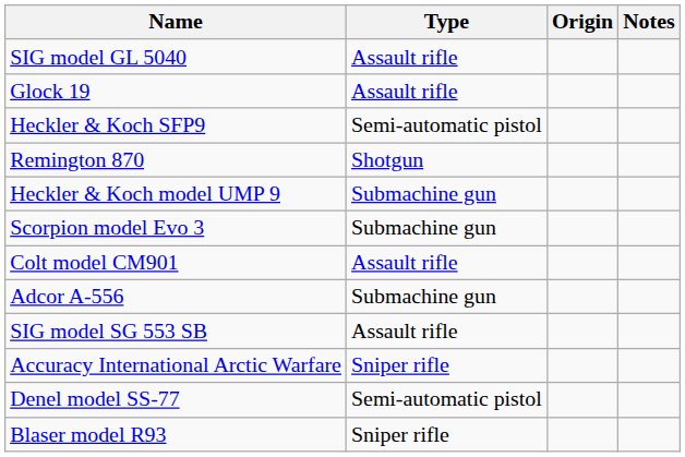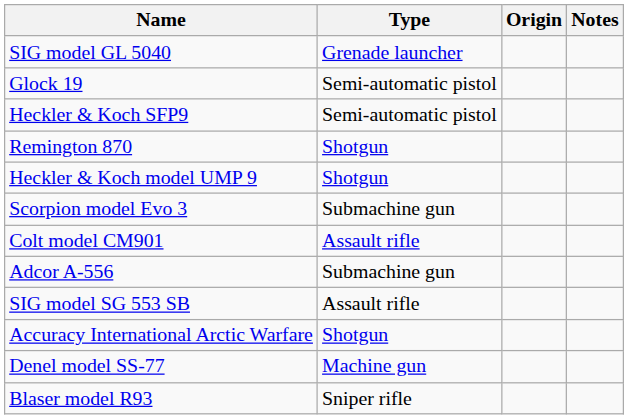SIG model GL 5040 | Type: Assault rifle -> Grenade launcher
Glock 19 | Type: Assault rifle -> Semi-automatic pistol
Heckler & Koch model UMP 9 | Type: Submachine gun -> Shotgun
Accuracy International Arctic Warfare | Type: Sniper rifle -> Shotgun
Denel model SS-77 | Type: Semi-automatic pistol -> Machine gun
